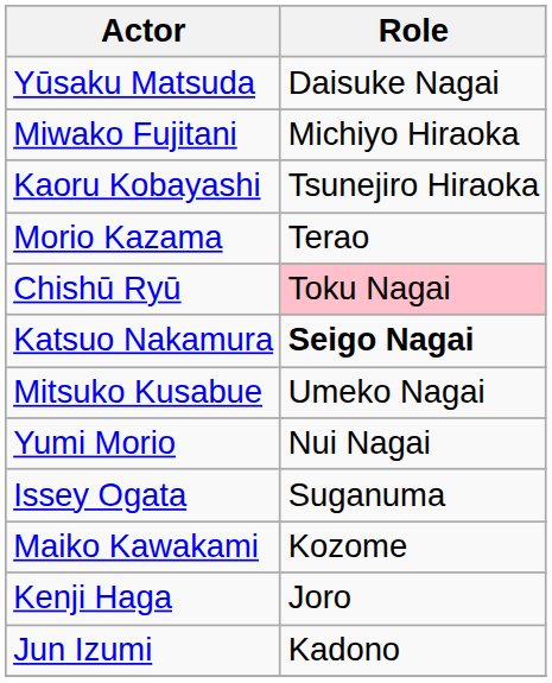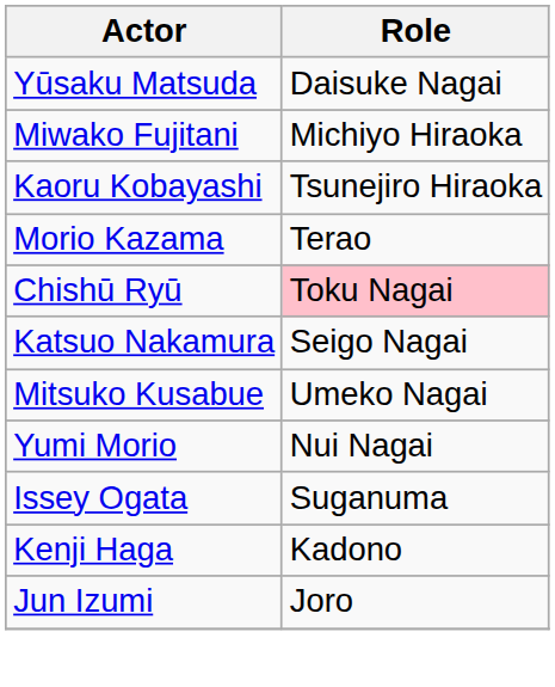Katsuo Nakamura | Role: bold -> normal
- row: Maiko Kawakami | Kozome
Kenji Haga | Role: Joro -> Kadono
Jun Izumi | Role: Kadono -> Joro
